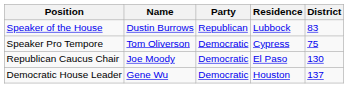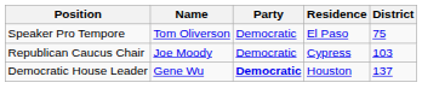- row: Speaker of the House | Dustin Burrows | Republican | Lubbock | 83
Speaker Pro Tempore | Residence: Cypress -> El Paso
Republican Caucus Chair | Residence: El Paso -> Cypress
Republican Caucus Chair | District: 130 -> 103
Democratic House Leader | Party: normal -> bold
